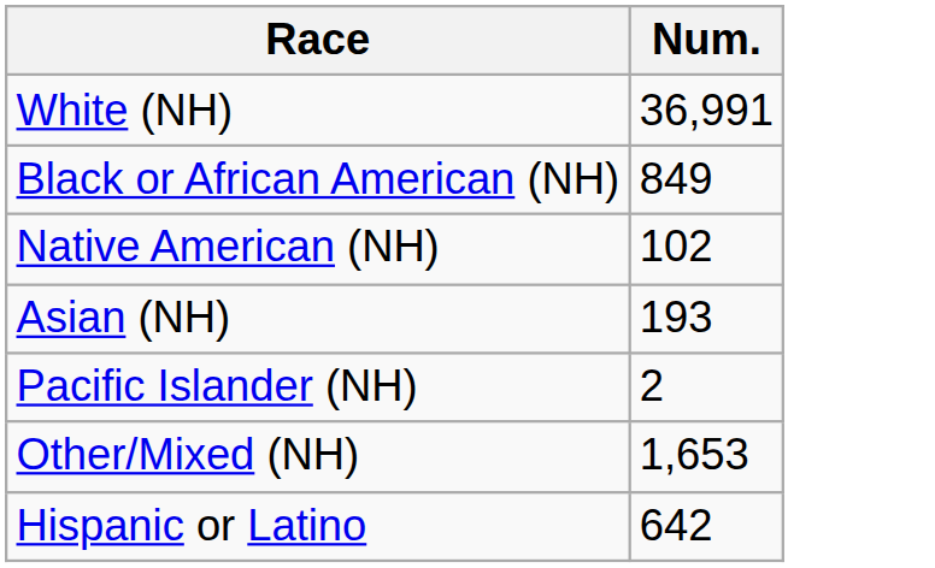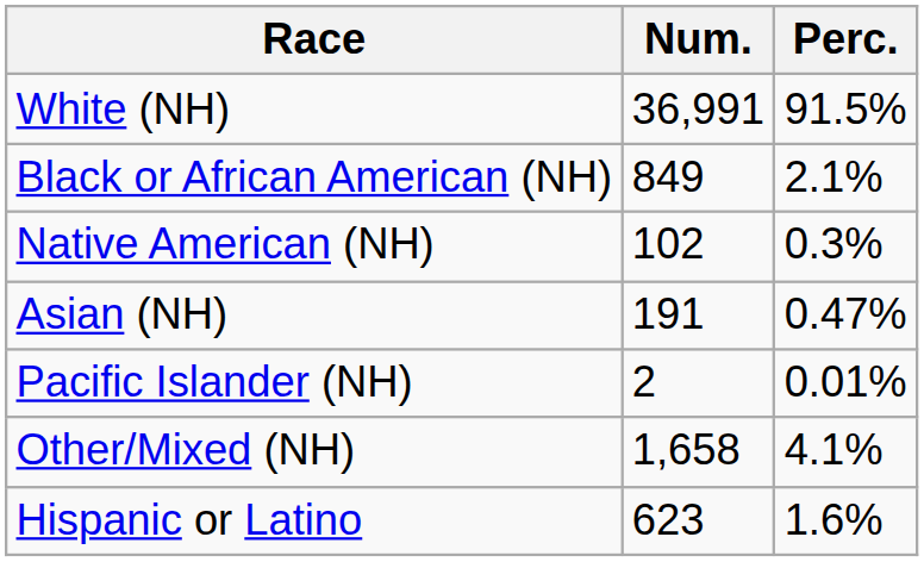+ column: Perc. | 91.5% | 2.1% | 0.3% | 0.47% | 0.01% | 4.1% | 1.6%
Asian (NH) | Num.: 193 -> 191
Other/Mixed (NH) | Num.: 1,653 -> 1,658
Hispanic or Latino | Num.: 642 -> 623
